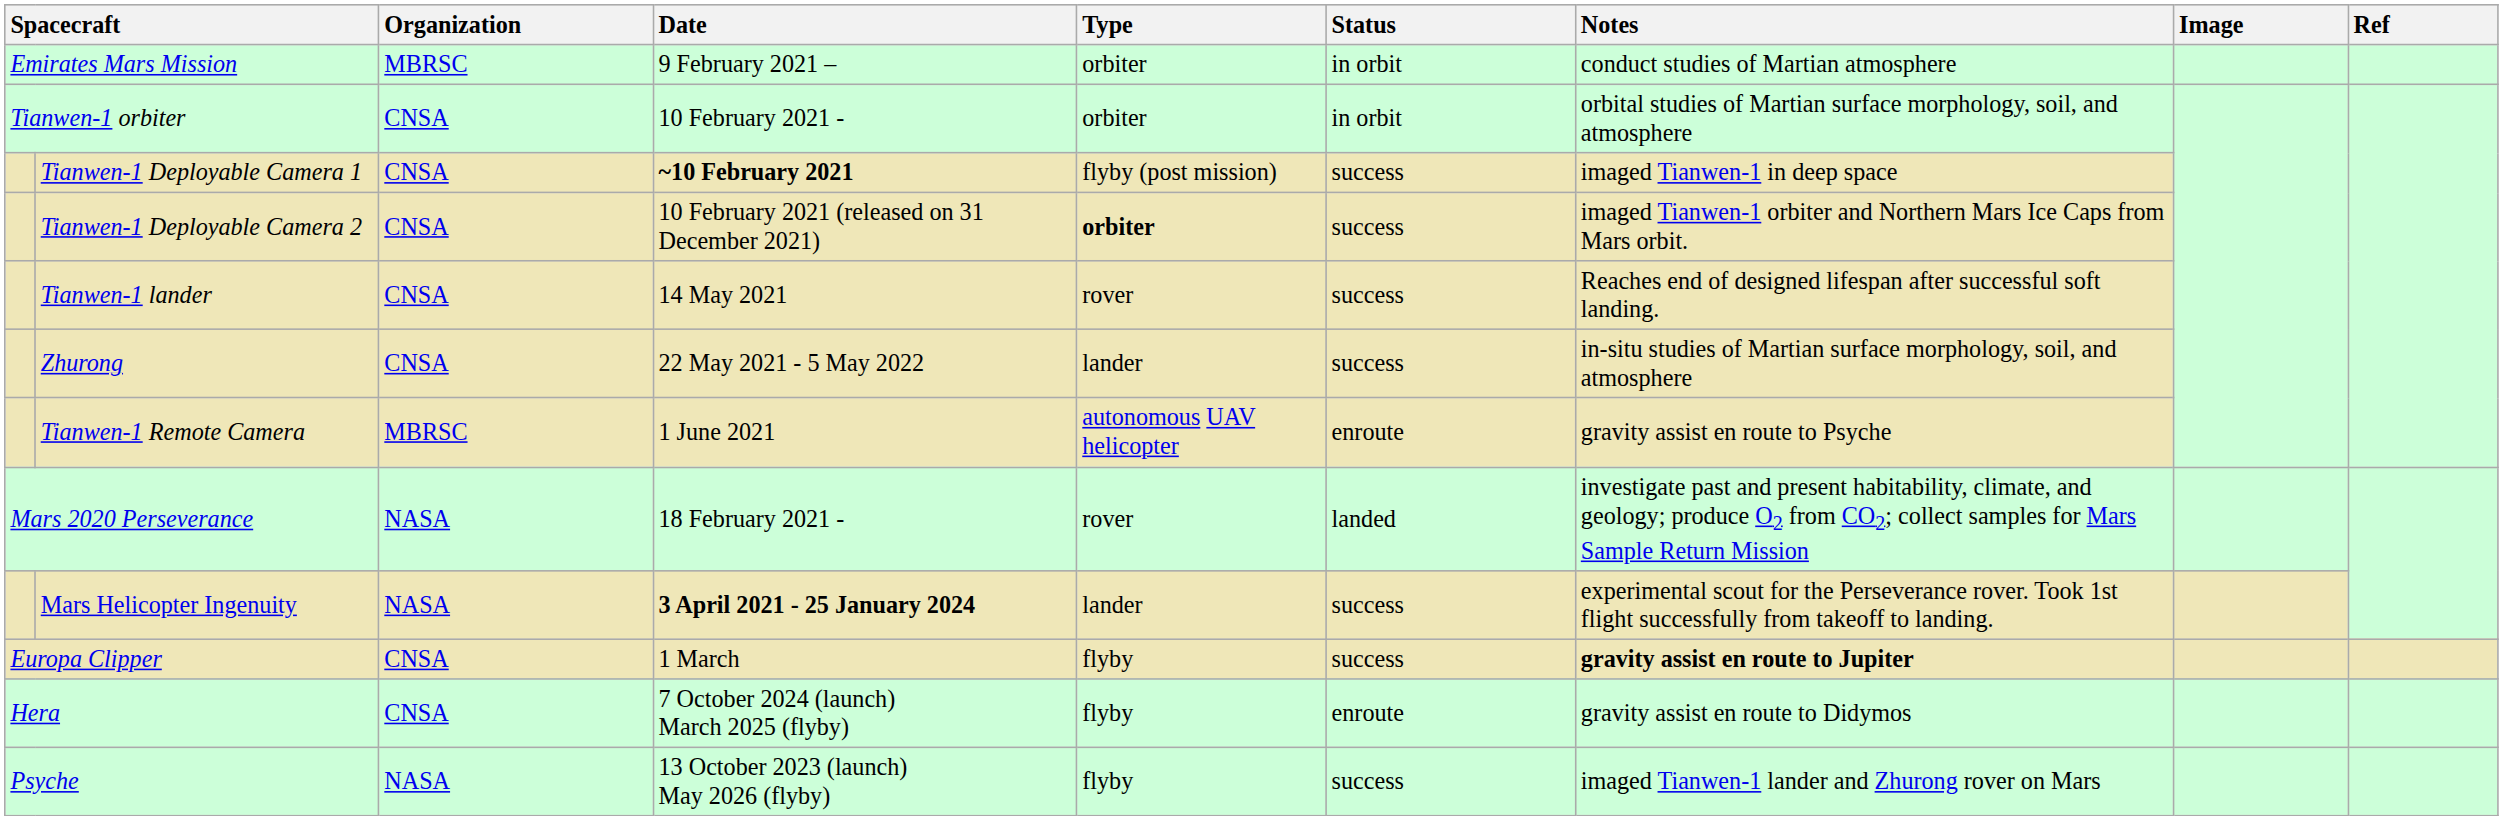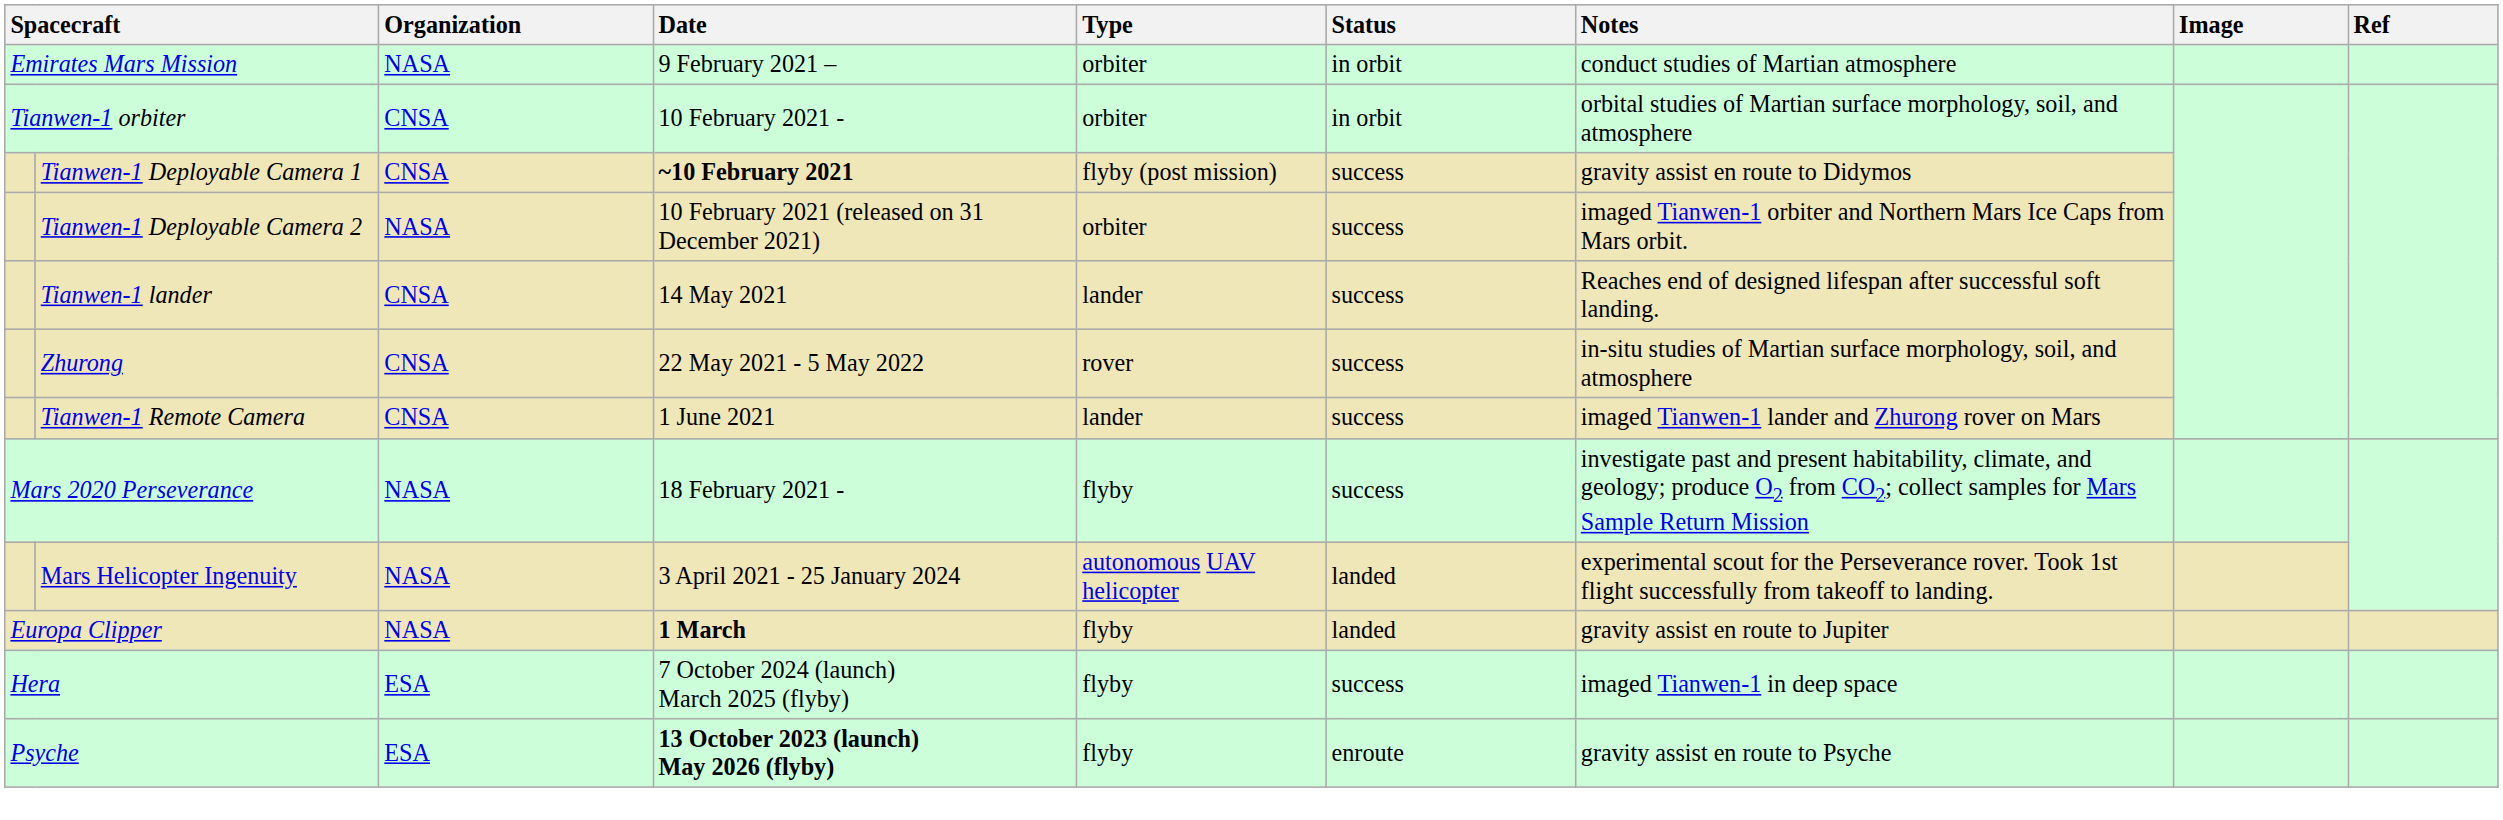Emirates Mars Mission | Organization: MBRSC -> NASA
Tianwen-1 Deployable Camera 1 | Notes: imaged Tianwen-1 in deep space -> gravity assist en route to Didymos
Tianwen-1 Deployable Camera 2 | Organization: CNSA -> NASA
Tianwen-1 Deployable Camera 2 | Type: bold -> normal
Tianwen-1 lander | Type: rover -> lander
Zhurong | Type: lander -> rover
Tianwen-1 Remote Camera | Organization: MBRSC -> CNSA
Tianwen-1 Remote Camera | Type: autonomous UAV helicopter -> lander
Tianwen-1 Remote Camera | Status: enroute -> success
Tianwen-1 Remote Camera | Notes: gravity assist en route to Psyche -> imaged Tianwen-1 lander and Zhurong rover on Mars
Mars 2020 Perseverance | Type: rover -> flyby
Mars 2020 Perseverance | Status: landed -> success
Mars Helicopter Ingenuity | Date: bold -> normal
Mars Helicopter Ingenuity | Type: lander -> autonomous UAV helicopter
Mars Helicopter Ingenuity | Status: success -> landed
Europa Clipper | Organization: CNSA -> NASA
Europa Clipper | Date: normal -> bold
Europa Clipper | Status: success -> landed
Europa Clipper | Notes: bold -> normal
Hera | Organization: CNSA -> ESA
Hera | Status: enroute -> success
Hera | Notes: gravity assist en route to Didymos -> imaged Tianwen-1 in deep space
Psyche | Organization: NASA -> ESA
Psyche | Date: normal -> bold
Psyche | Status: success -> enroute
Psyche | Notes: imaged Tianwen-1 lander and Zhurong rover on Mars -> gravity assist en route to Psyche
